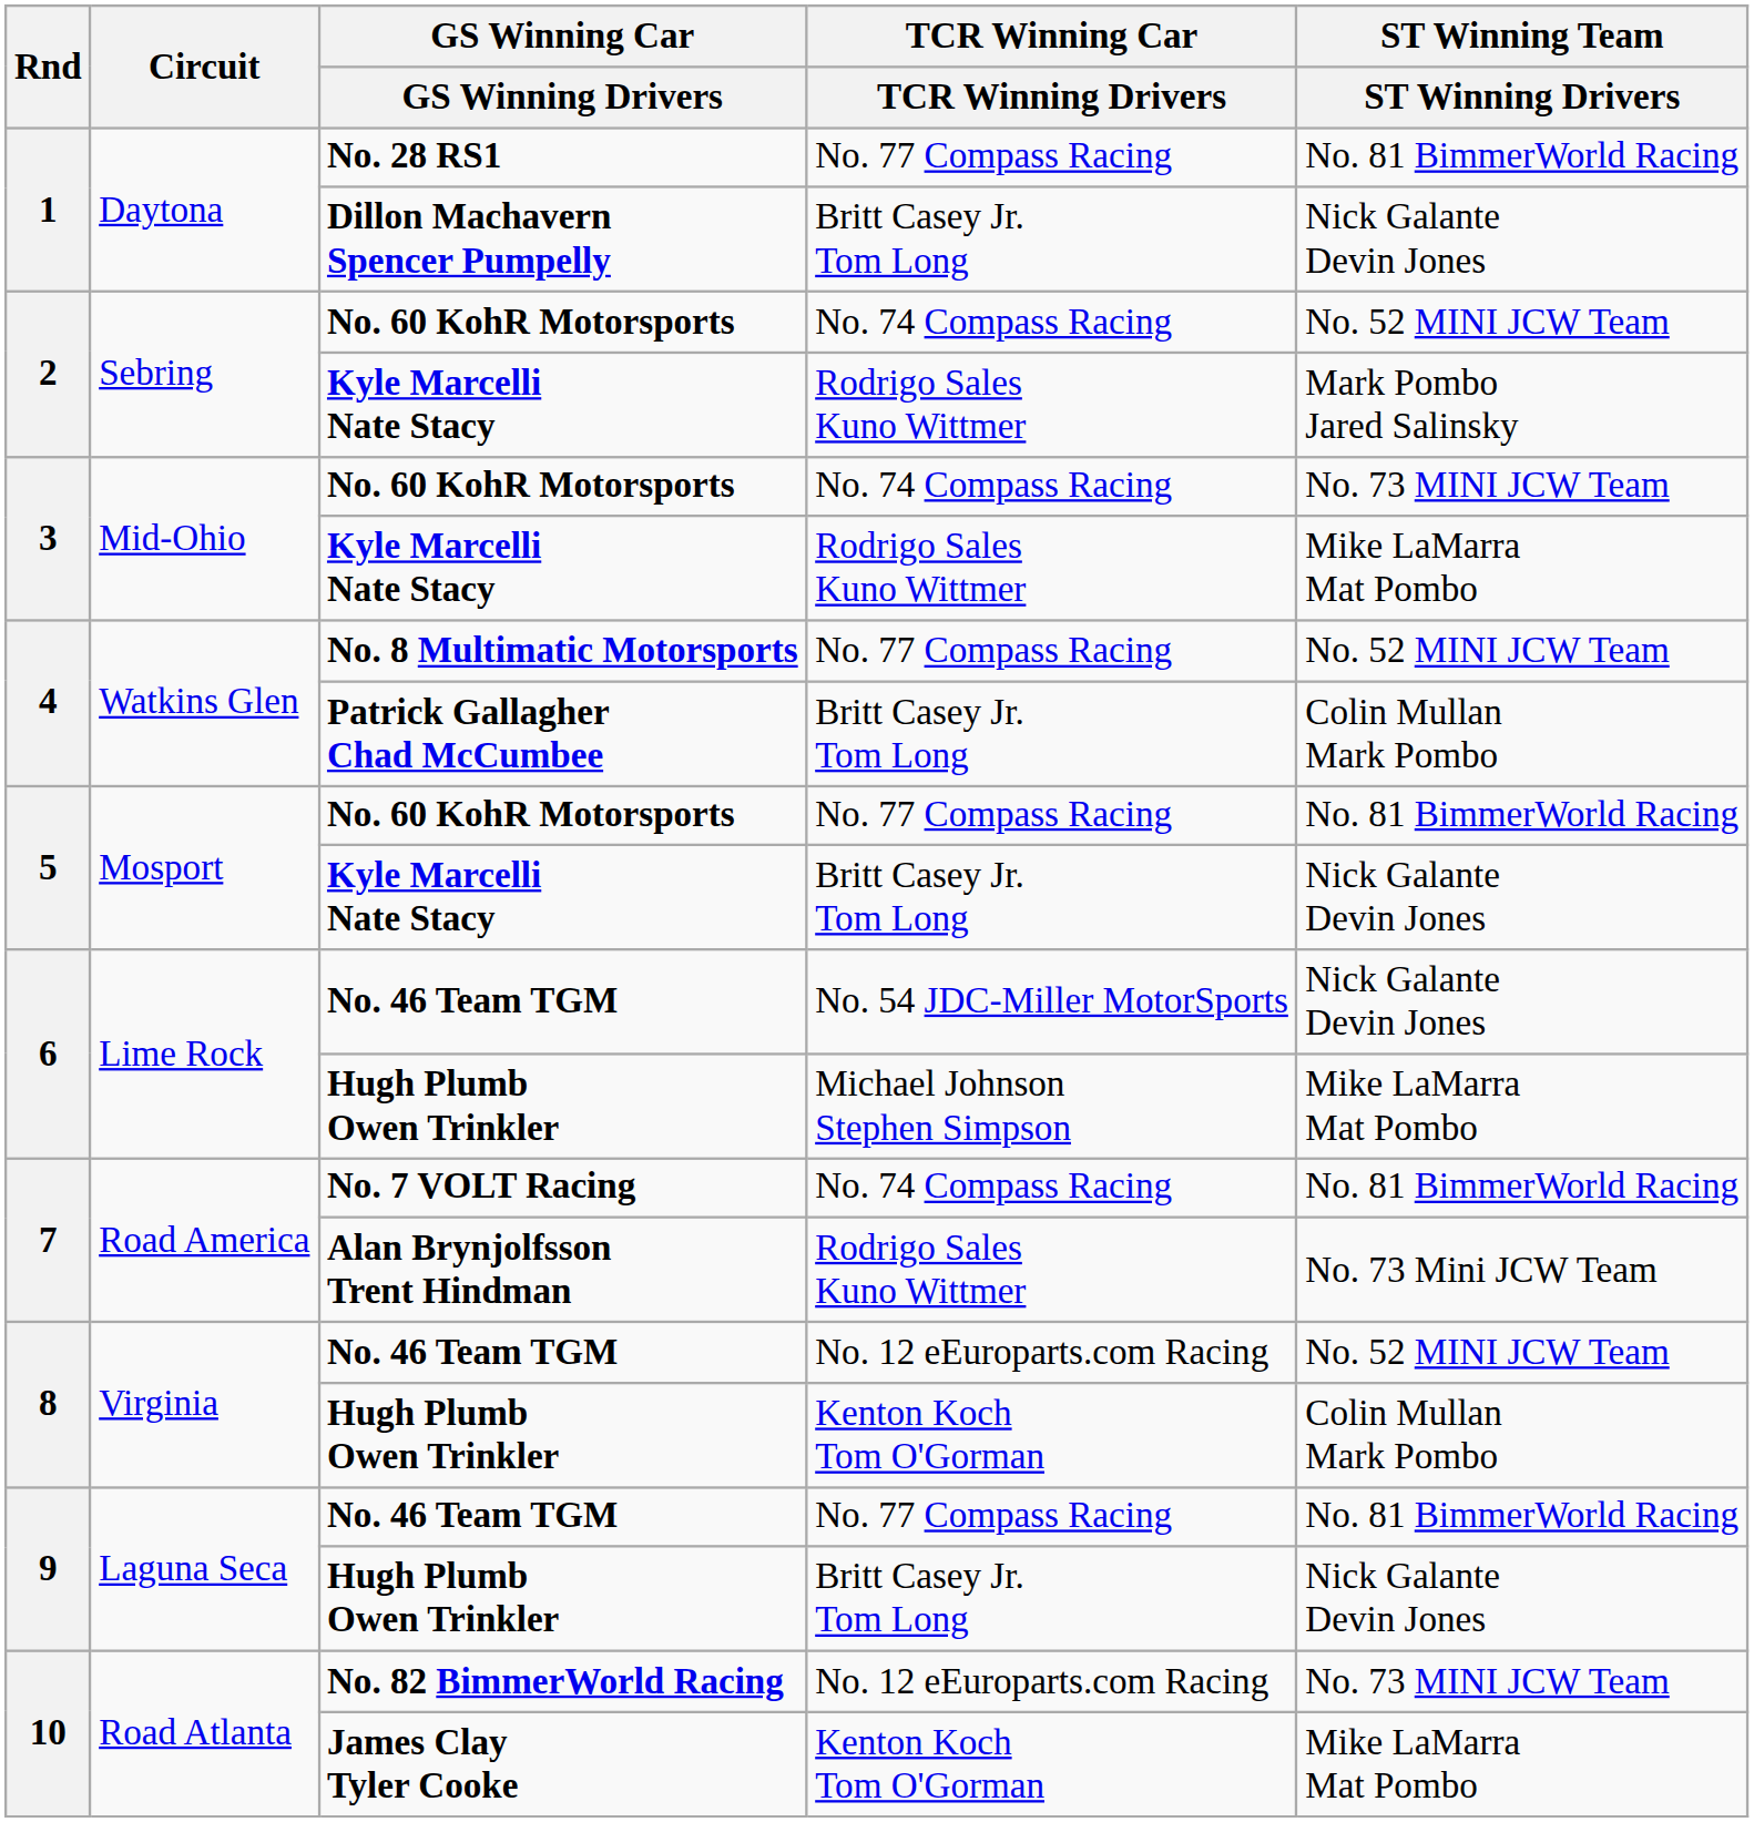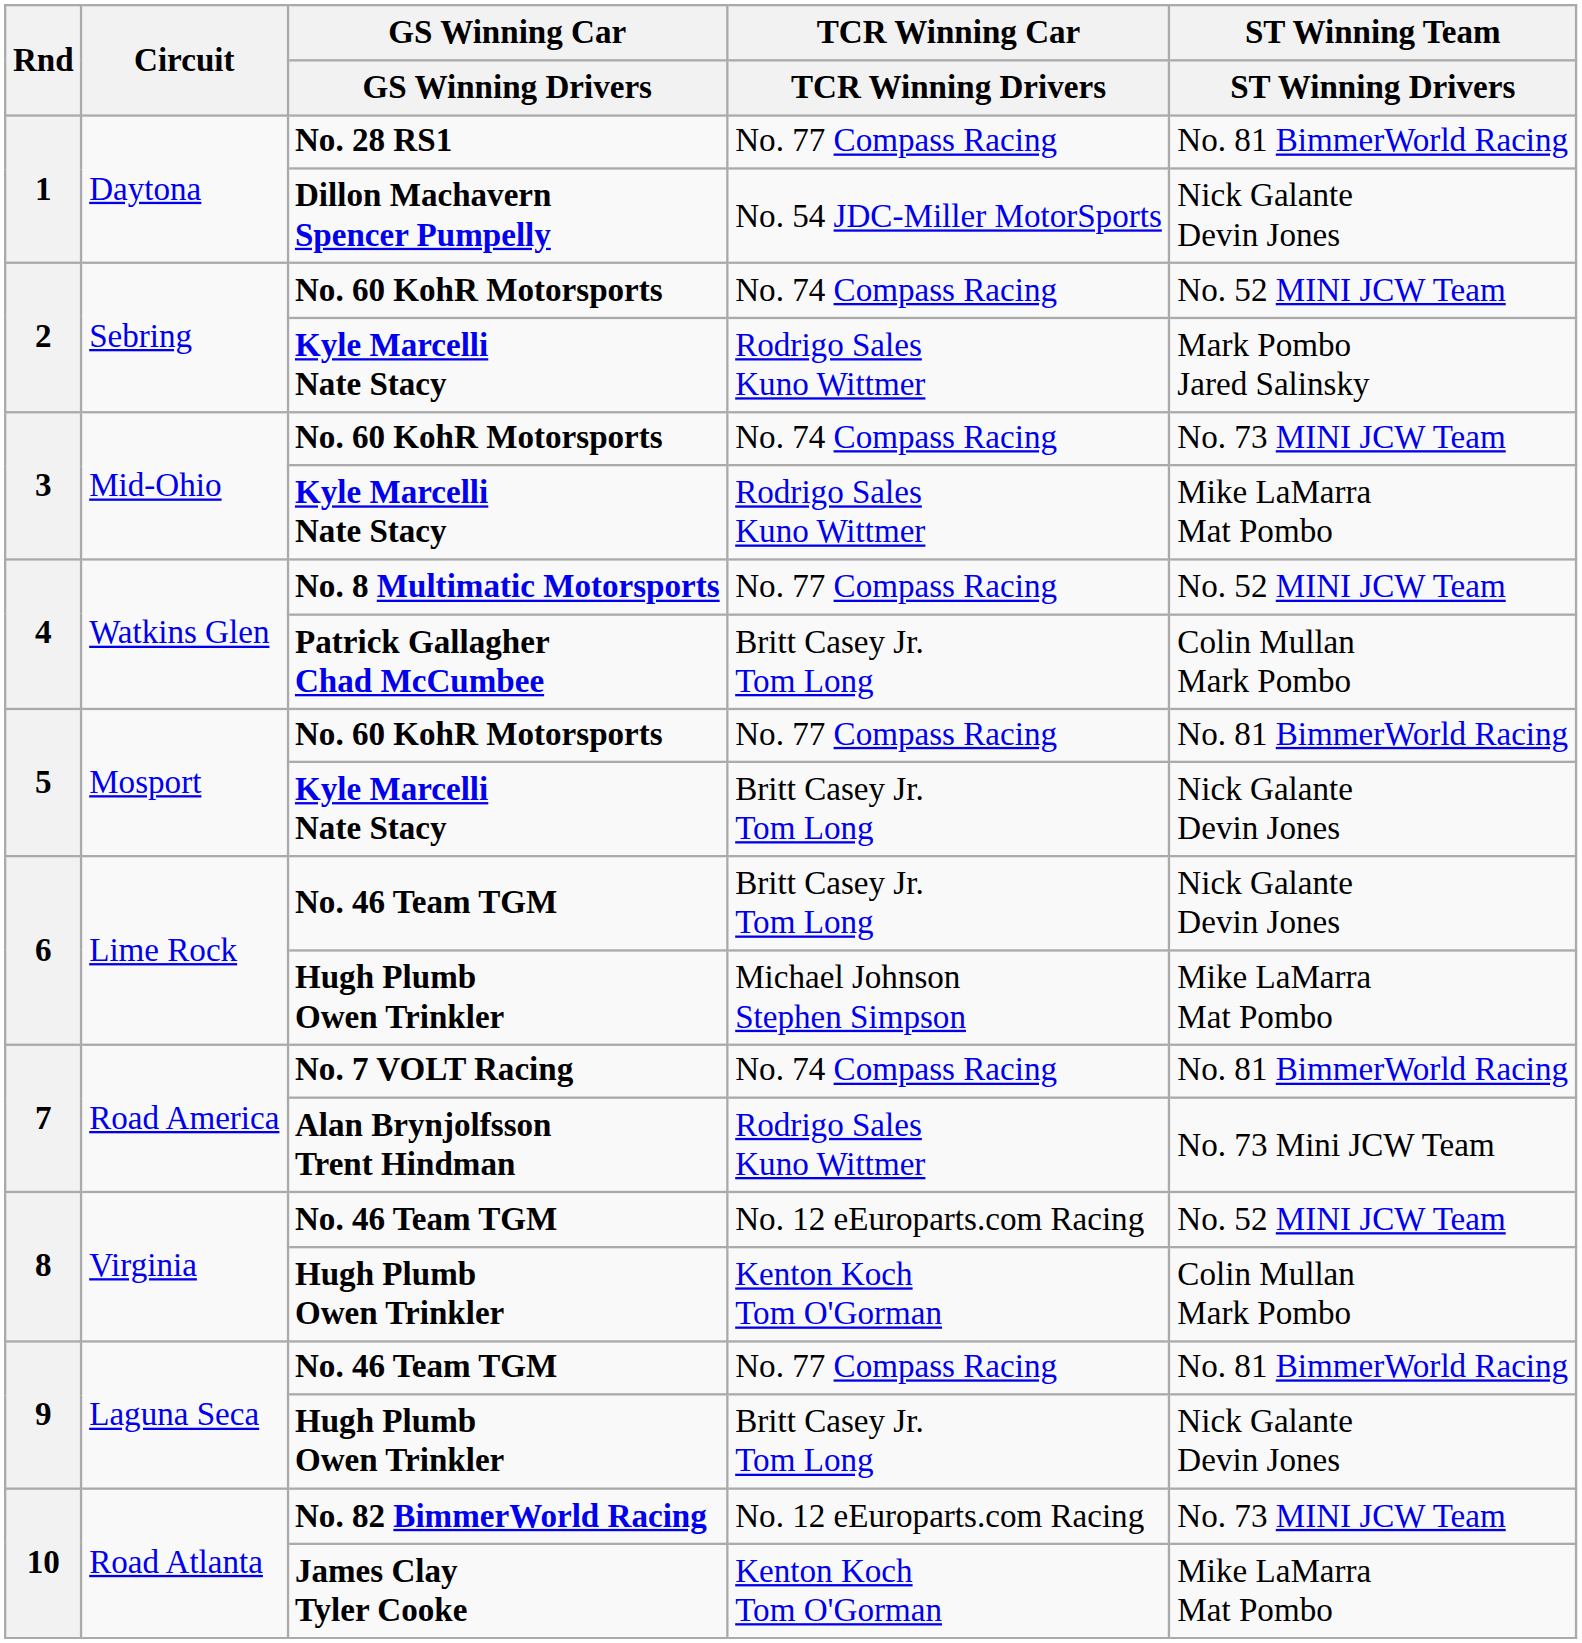Dillon Machavern Spencer Pumpelly | TCR Winning Car / TCR Winning Drivers: Britt Casey Jr. Tom Long -> No. 54 JDC-Miller MotorSports
6 / No. 46 Team TGM | TCR Winning Car / TCR Winning Drivers: No. 54 JDC-Miller MotorSports -> Britt Casey Jr. Tom Long
